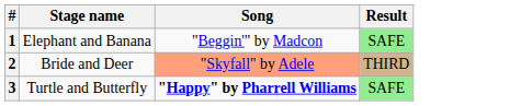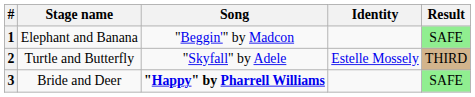+ column: Identity | Estelle Mossely
2 | Stage name: Bride and Deer -> Turtle and Butterfly
2 | Song: lightsalmon background -> no background
3 | Stage name: Turtle and Butterfly -> Bride and Deer
